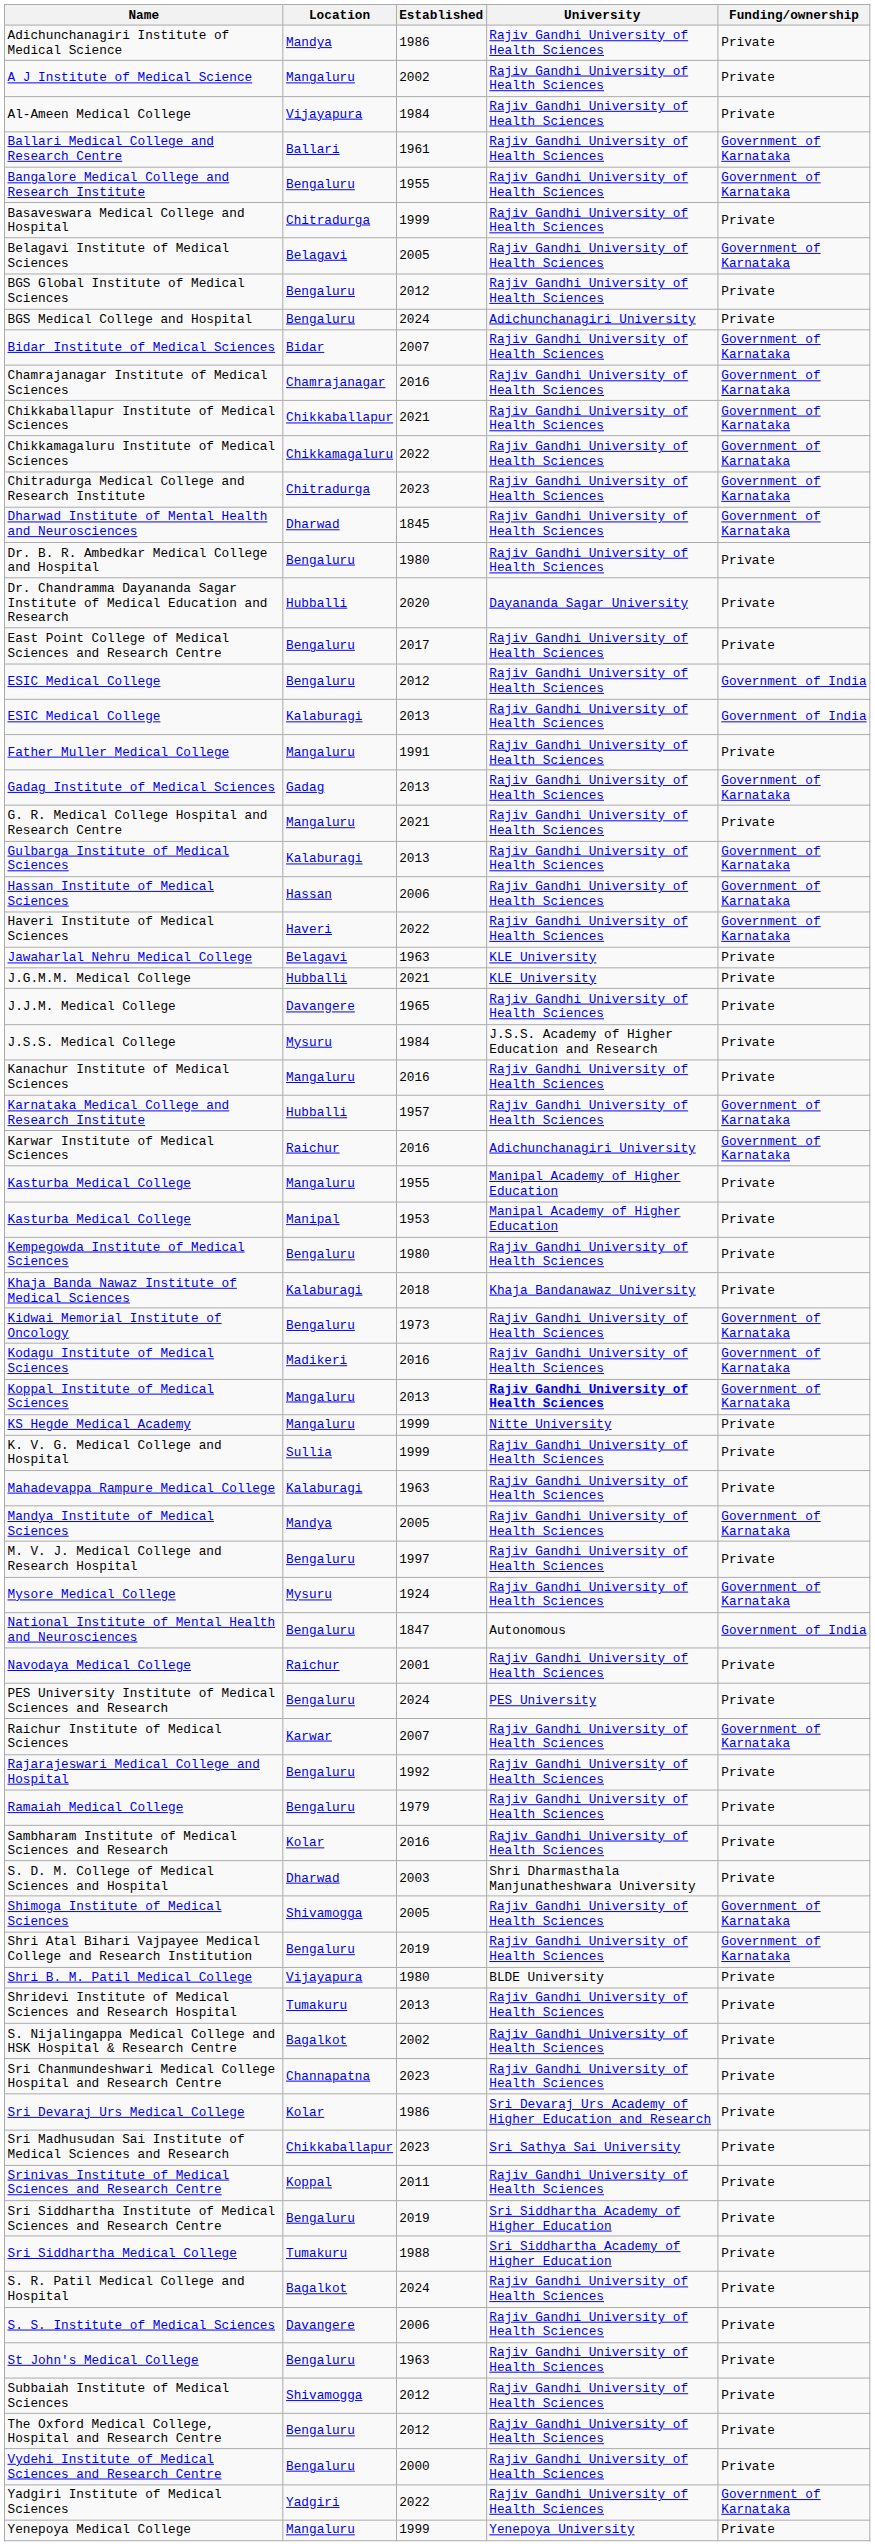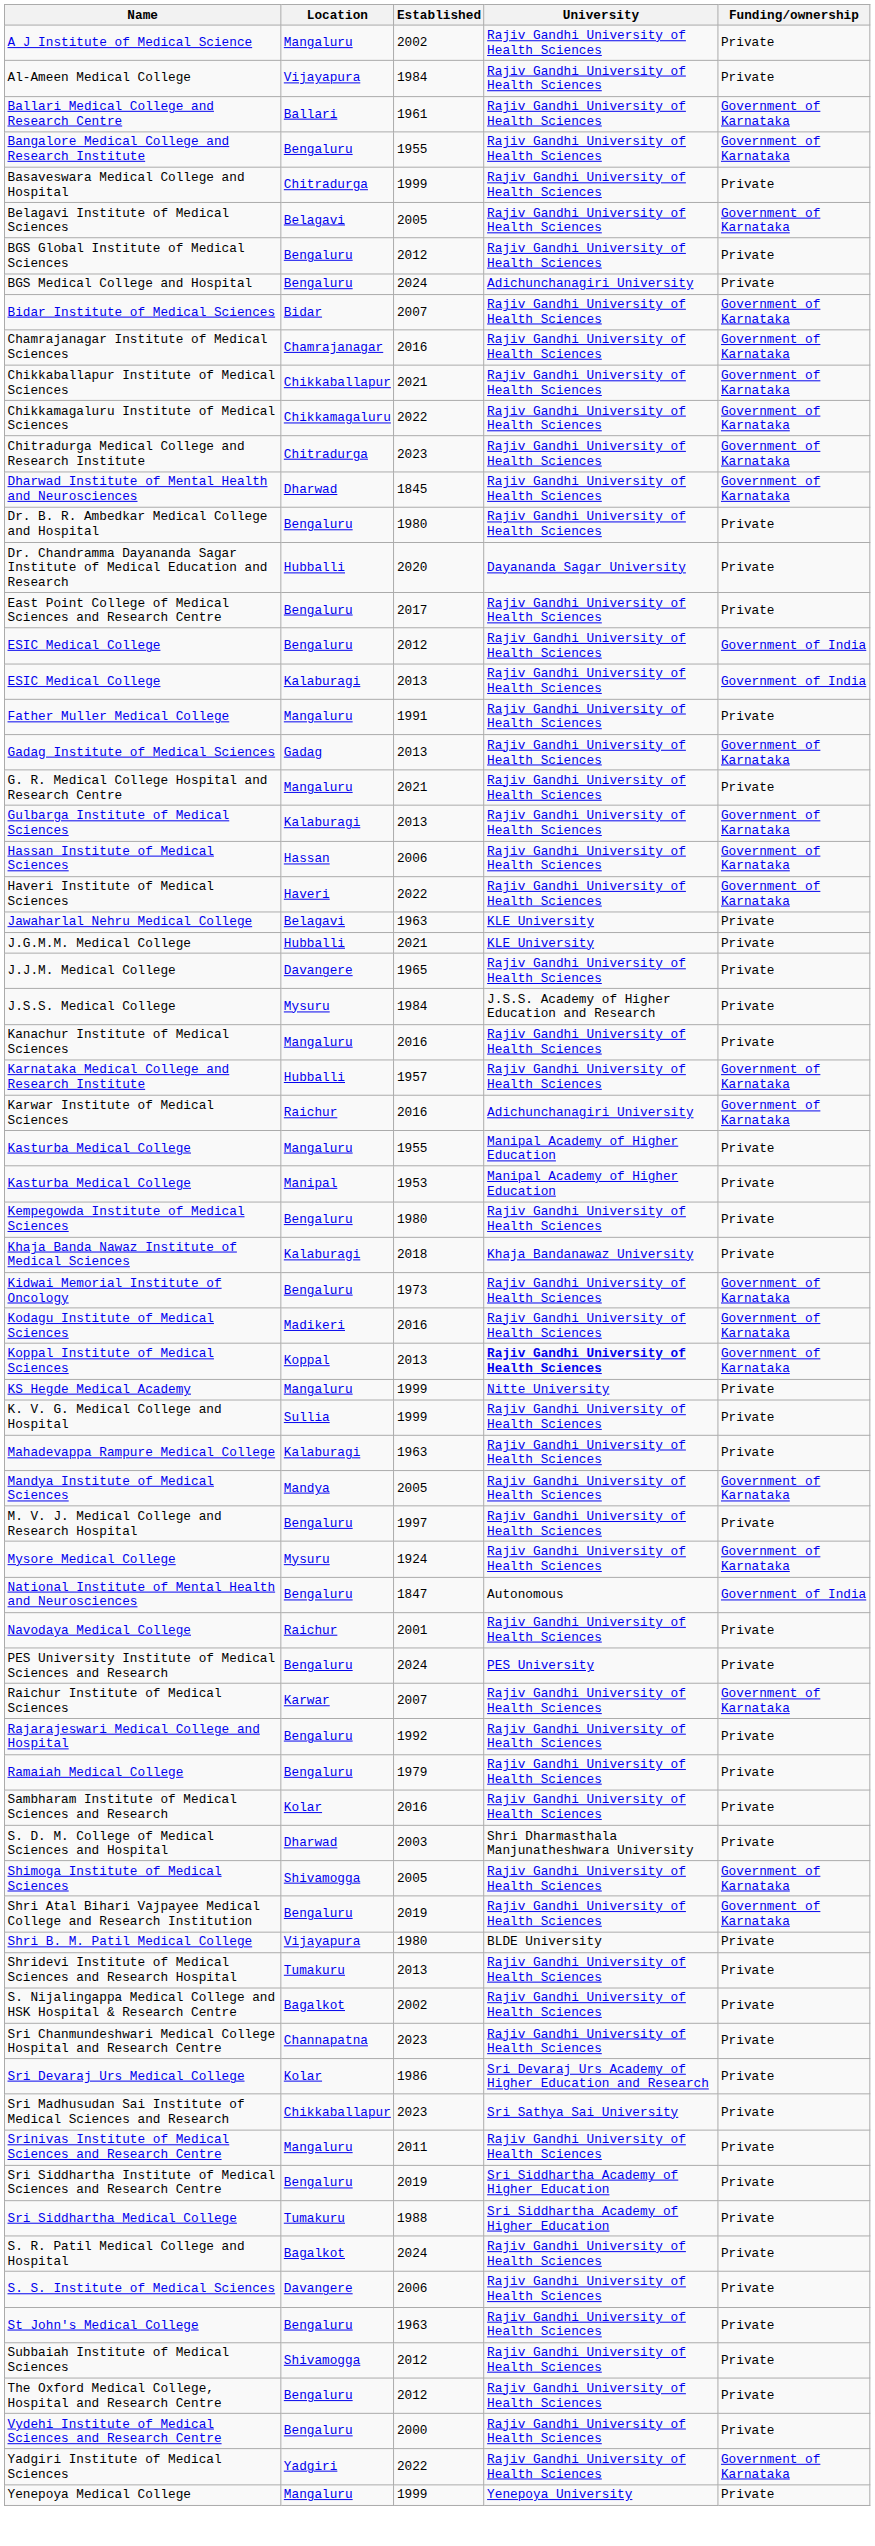- row: Adichunchanagiri Institute of Medical Science | Mandya | 1986 | Rajiv Gandhi University of Health Sciences | Private
Koppal Institute of Medical Sciences | Location: Mangaluru -> Koppal
Srinivas Institute of Medical Sciences and Research Centre | Location: Koppal -> Mangaluru
